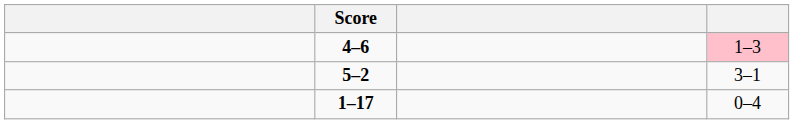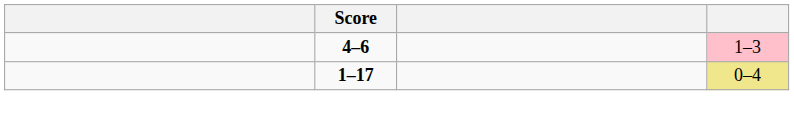- row: 5–2 | 3–1
1–17 | column 4: no background -> khaki background
